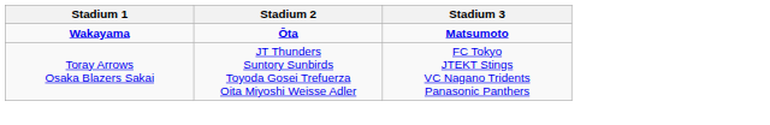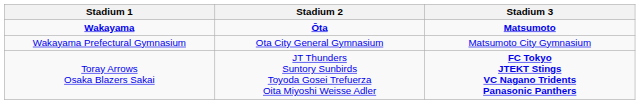+ row: Wakayama Prefectural Gymnasium | Ota City General Gymnasium | Matsumoto City Gymnasium
Toray Arrows Osaka Blazers Sakai | Stadium 3: normal -> bold
